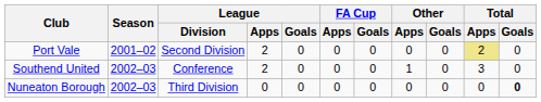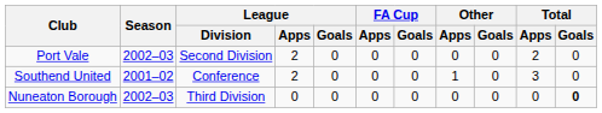Port Vale | Season: 2001–02 -> 2002–03
Port Vale | Total / Apps: khaki background -> no background
Southend United | Season: 2002–03 -> 2001–02
